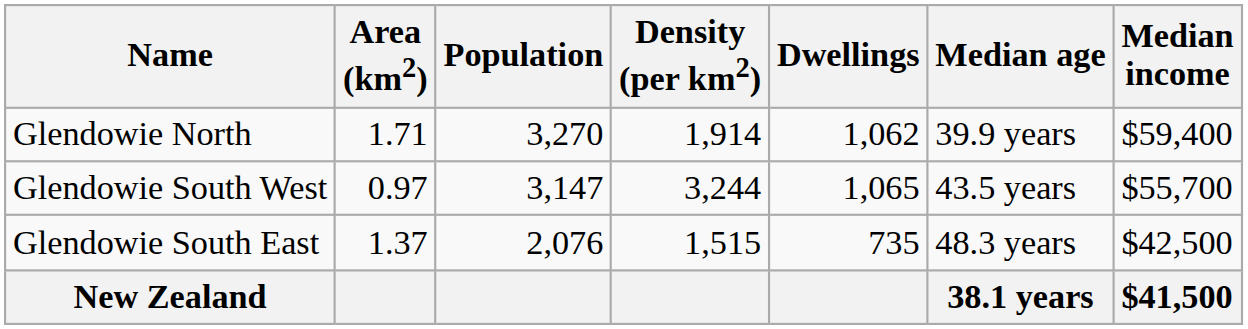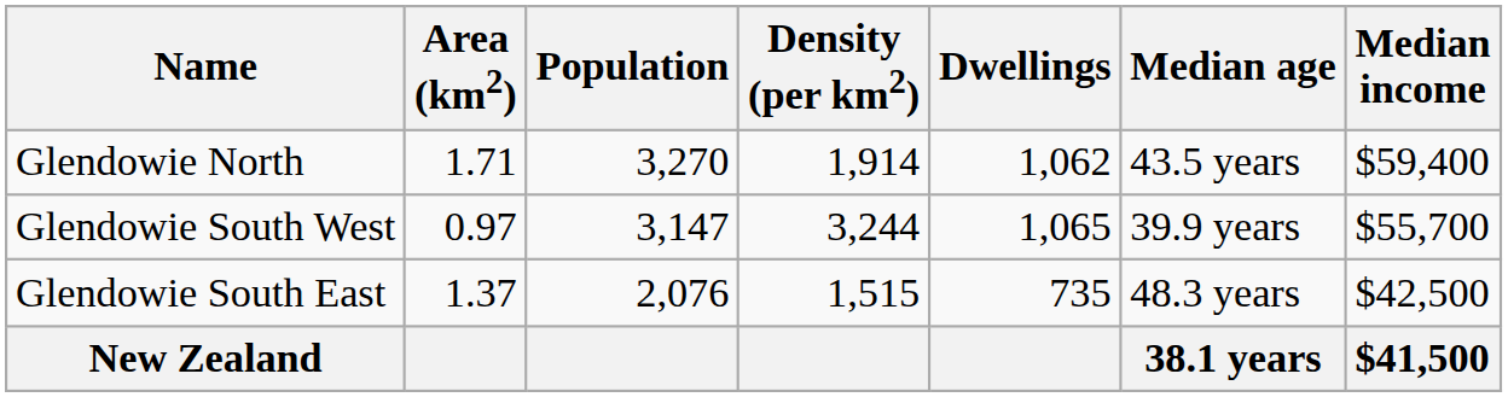Glendowie North | Median age: 39.9 years -> 43.5 years
Glendowie South West | Median age: 43.5 years -> 39.9 years
